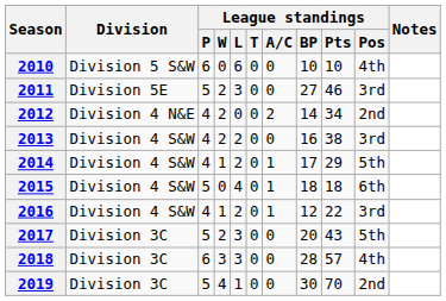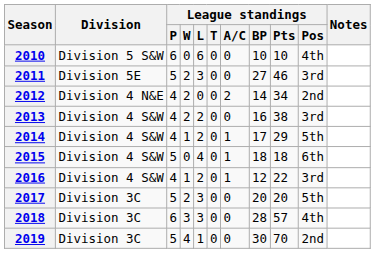2017 | League standings / Pts: 43 -> 20
